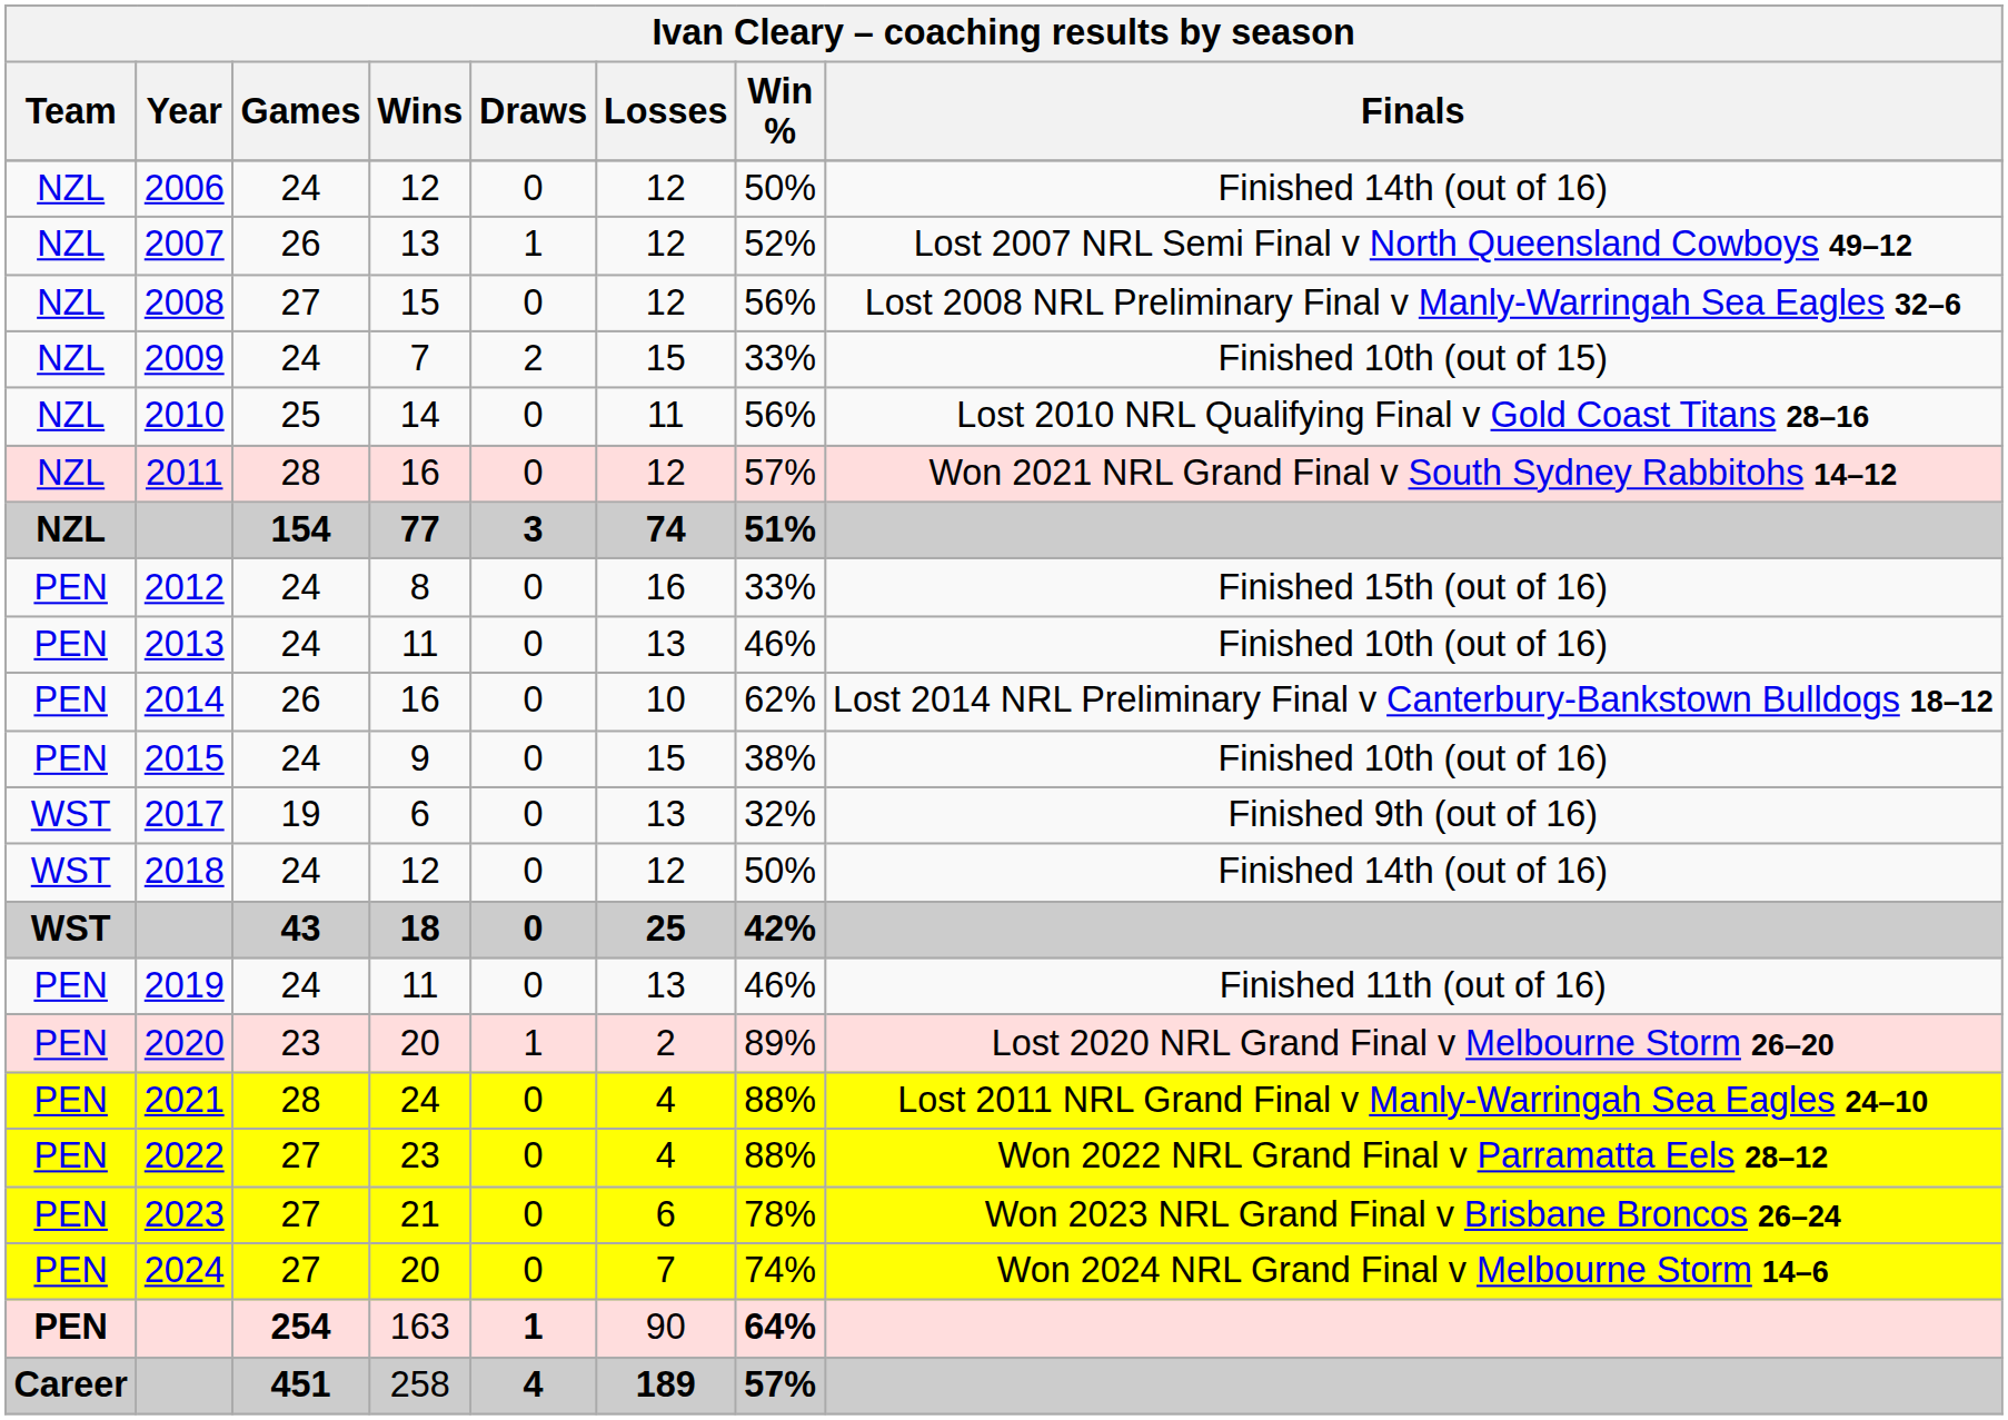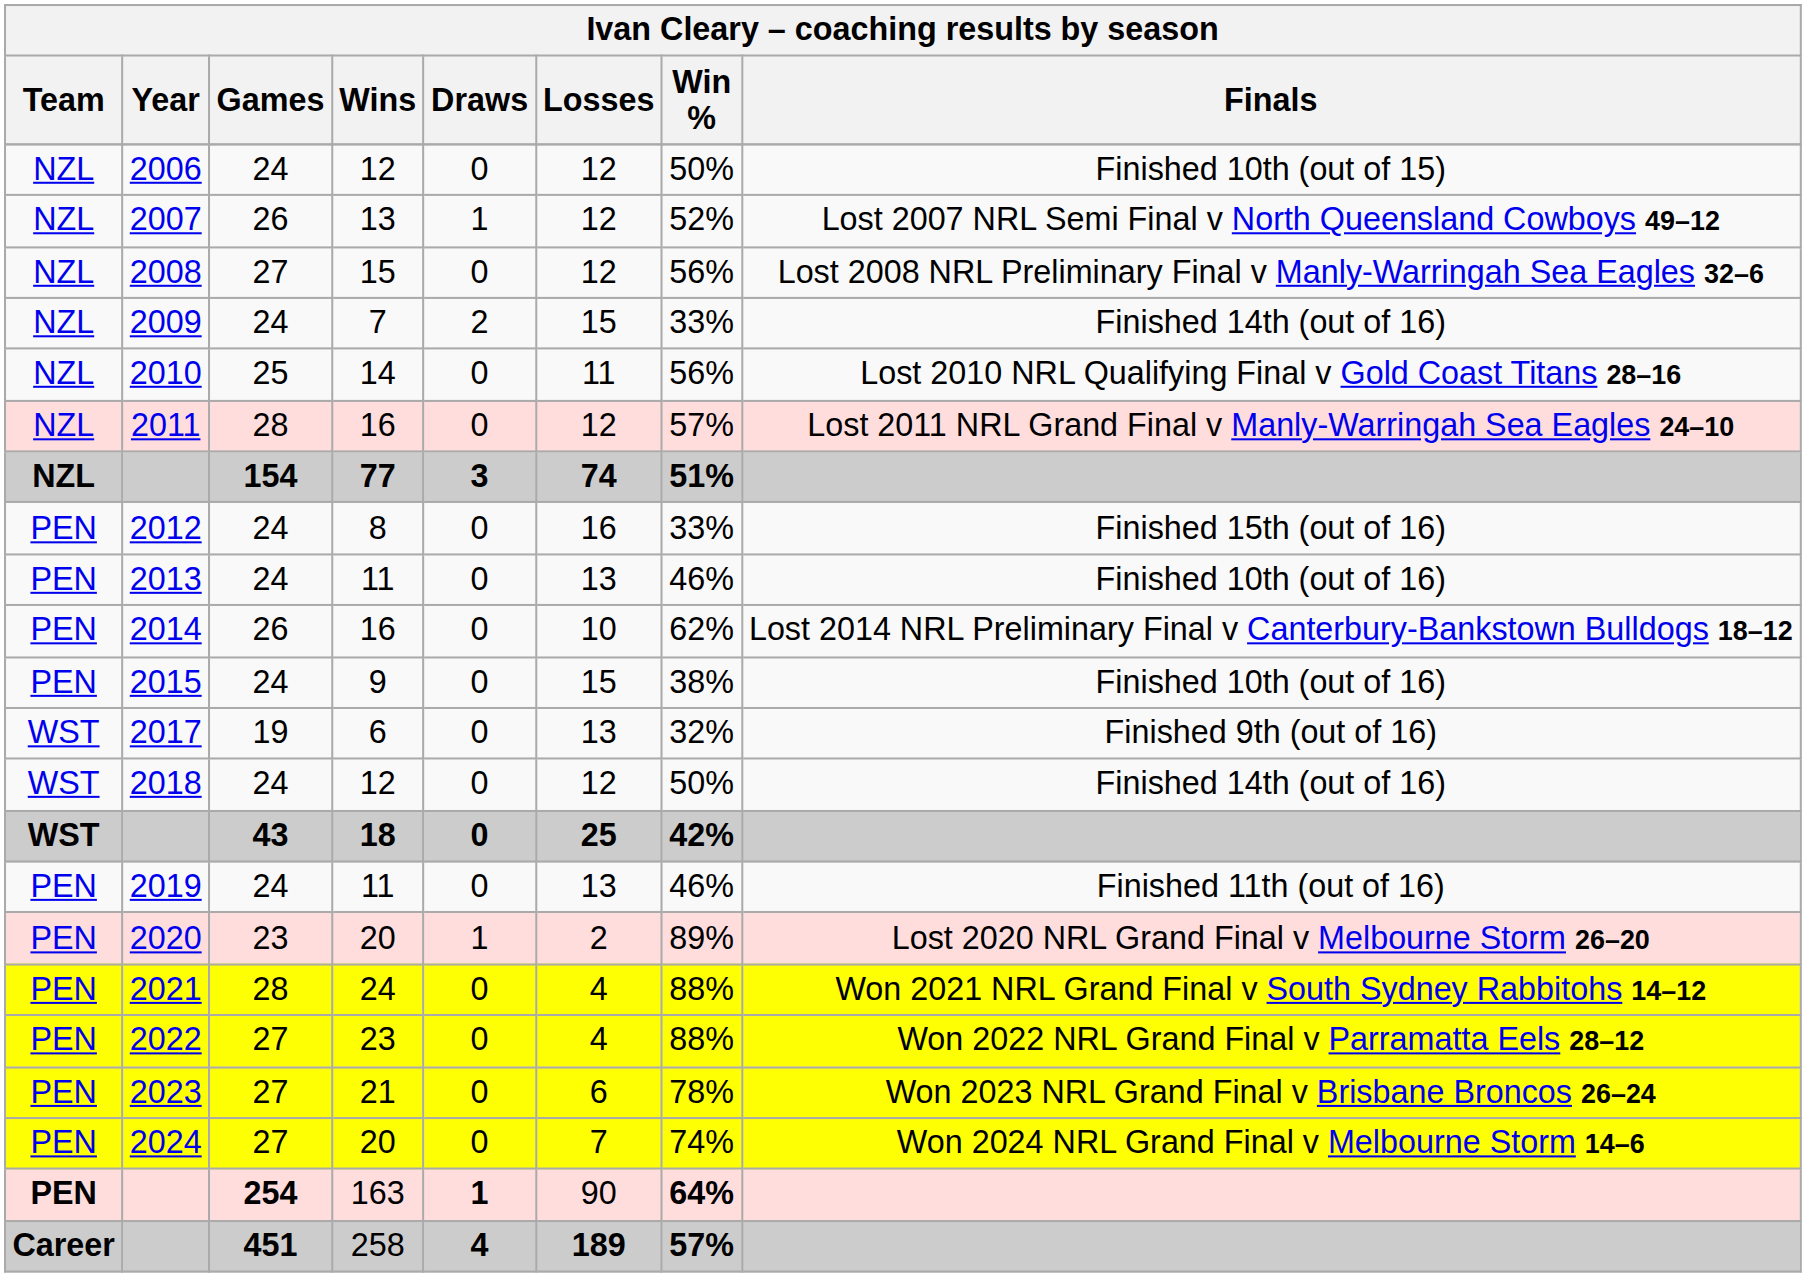2006 | Finals: Finished 14th (out of 16) -> Finished 10th (out of 15)
2009 | Finals: Finished 10th (out of 15) -> Finished 14th (out of 16)
2011 | Finals: Won 2021 NRL Grand Final v South Sydney Rabbitohs 14–12 -> Lost 2011 NRL Grand Final v Manly-Warringah Sea Eagles 24–10
2021 | Finals: Lost 2011 NRL Grand Final v Manly-Warringah Sea Eagles 24–10 -> Won 2021 NRL Grand Final v South Sydney Rabbitohs 14–12
